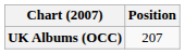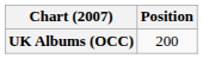UK Albums (OCC) | Position: 207 -> 200
